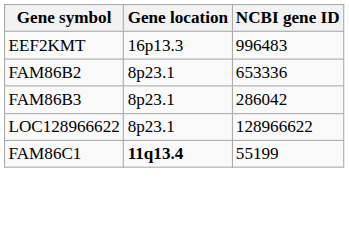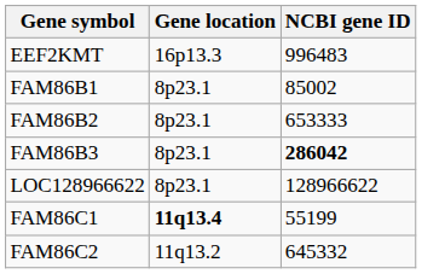+ row: FAM86B1 | 8p23.1 | 85002
FAM86B2 | NCBI gene ID: 653336 -> 653333
FAM86B3 | NCBI gene ID: normal -> bold
+ row: FAM86C2 | 11q13.2 | 645332
